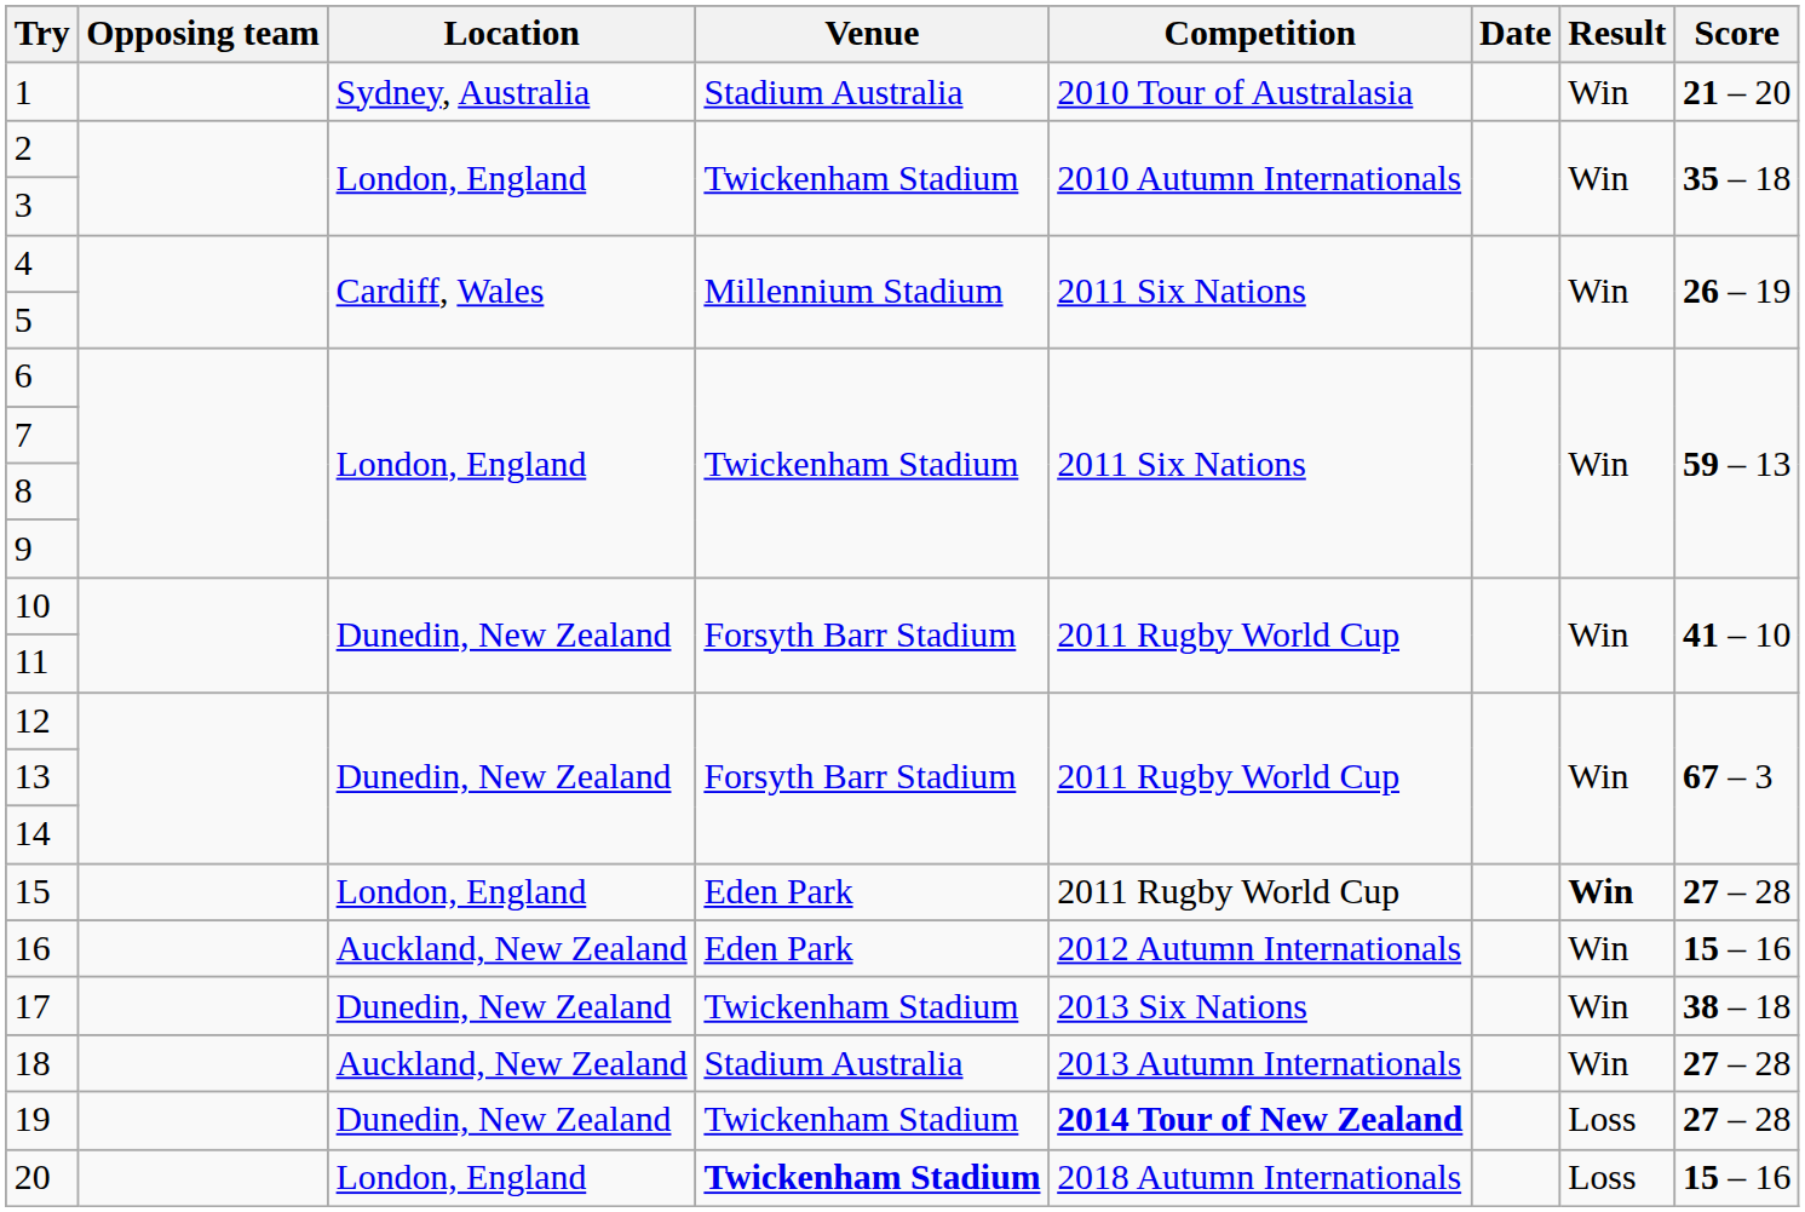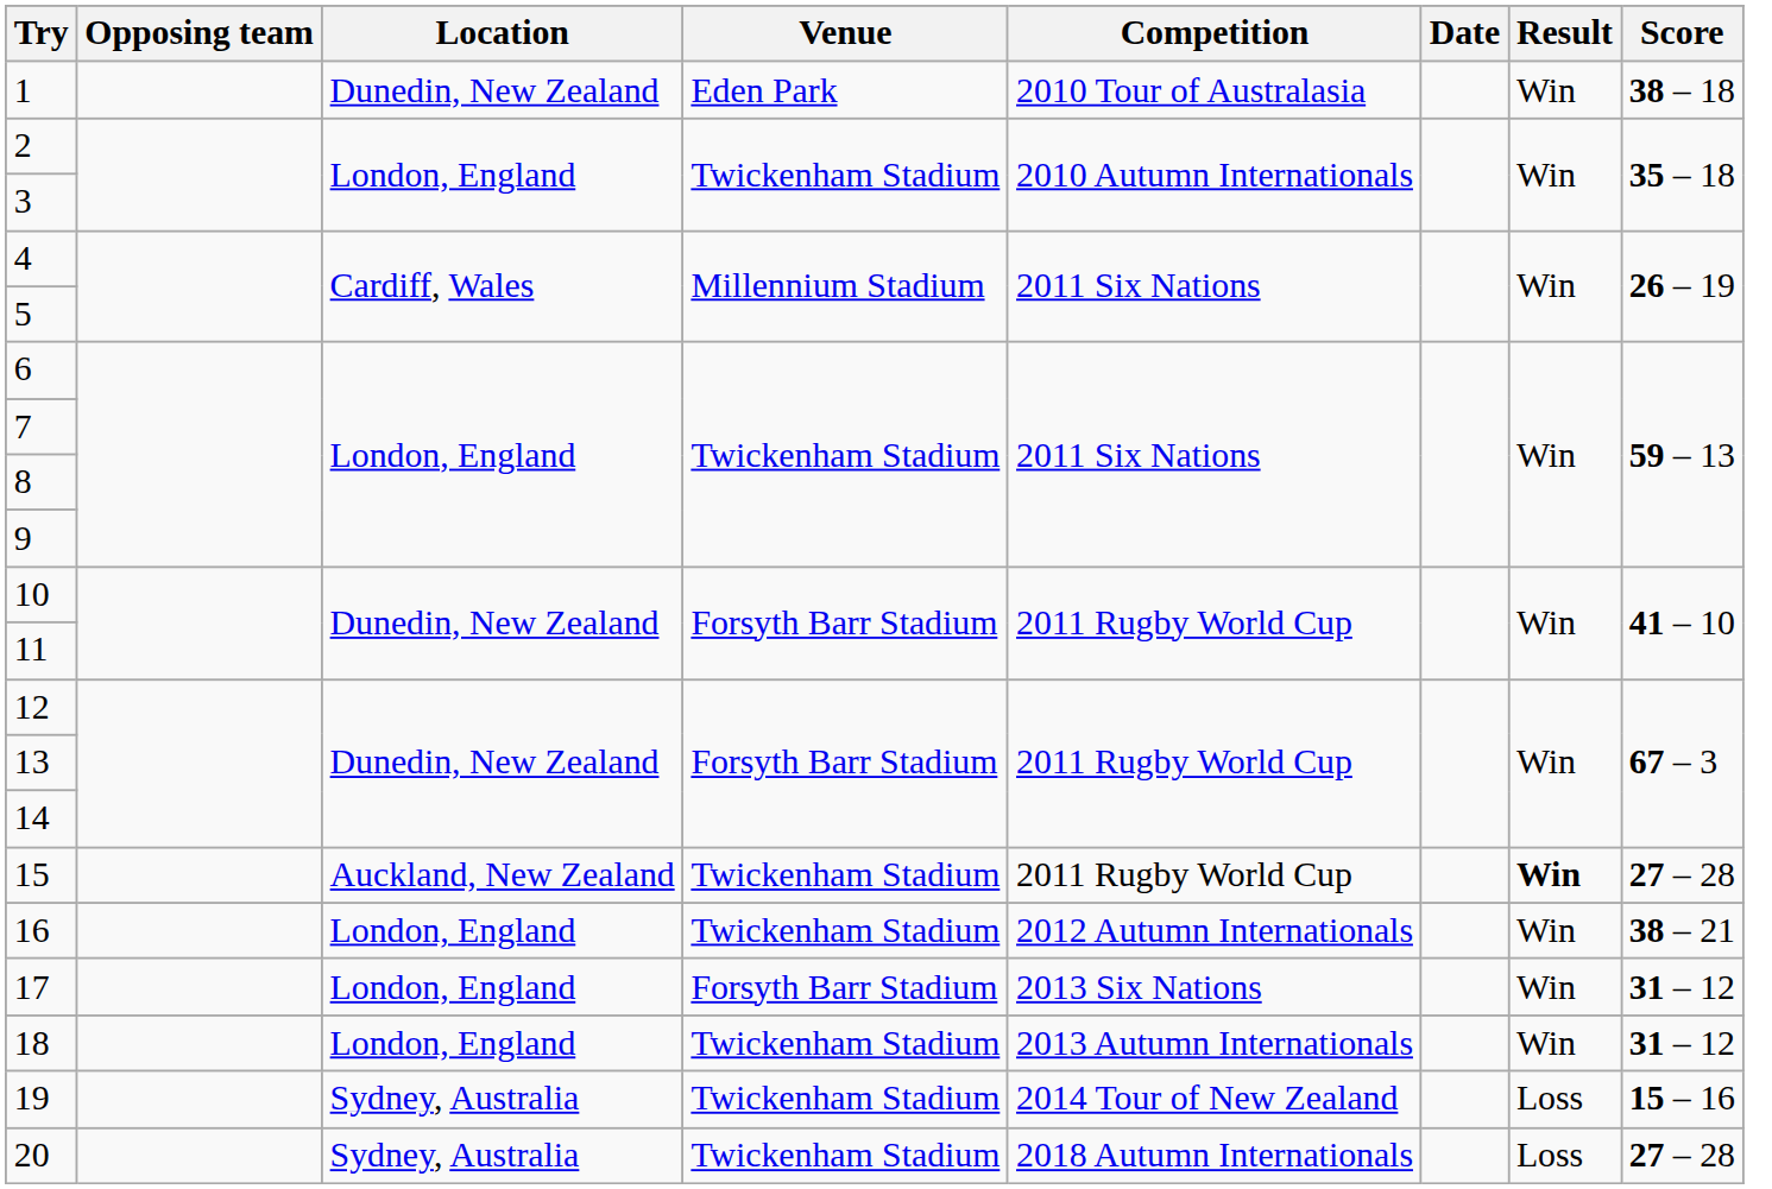1 | Location: Sydney, Australia -> Dunedin, New Zealand
1 | Venue: Stadium Australia -> Eden Park
1 | Score: 21 – 20 -> 38 – 18
15 | Location: London, England -> Auckland, New Zealand
15 | Venue: Eden Park -> Twickenham Stadium
16 | Location: Auckland, New Zealand -> London, England
16 | Venue: Eden Park -> Twickenham Stadium
16 | Score: 15 – 16 -> 38 – 21
17 | Location: Dunedin, New Zealand -> London, England
17 | Venue: Twickenham Stadium -> Forsyth Barr Stadium
17 | Score: 38 – 18 -> 31 – 12
18 | Location: Auckland, New Zealand -> London, England
18 | Venue: Stadium Australia -> Twickenham Stadium
18 | Score: 27 – 28 -> 31 – 12
19 | Location: Dunedin, New Zealand -> Sydney, Australia
19 | Competition: bold -> normal
19 | Score: 27 – 28 -> 15 – 16
20 | Location: London, England -> Sydney, Australia
20 | Venue: bold -> normal
20 | Score: 15 – 16 -> 27 – 28
